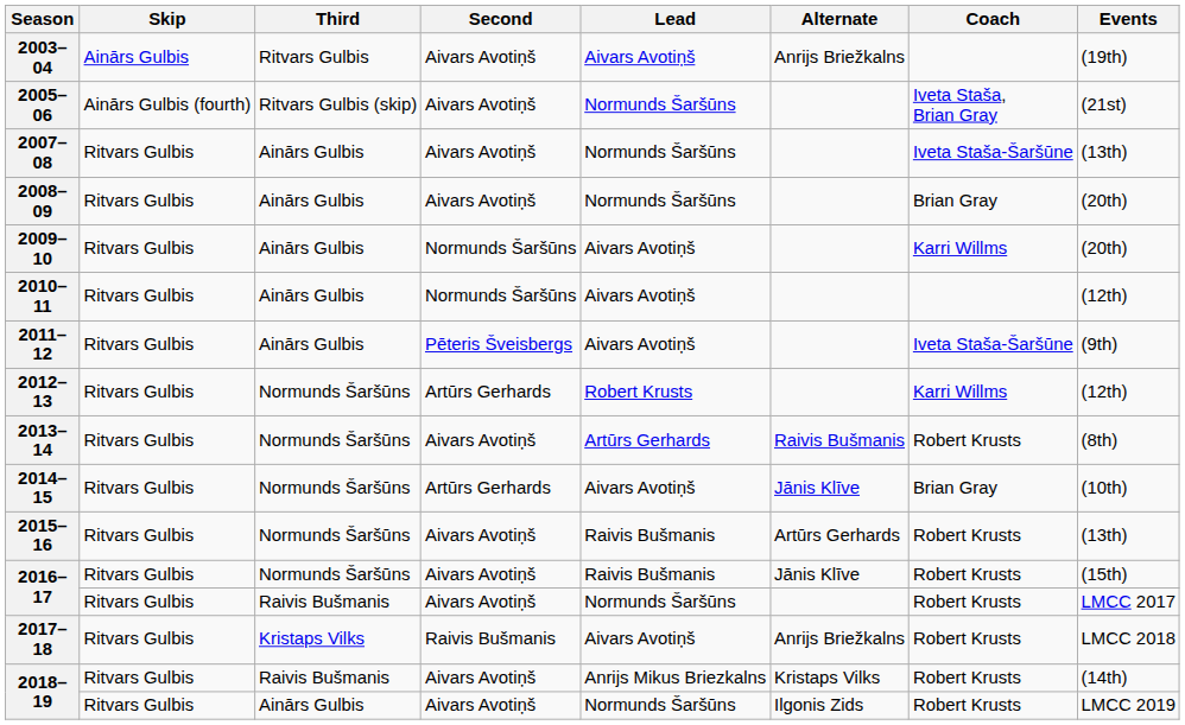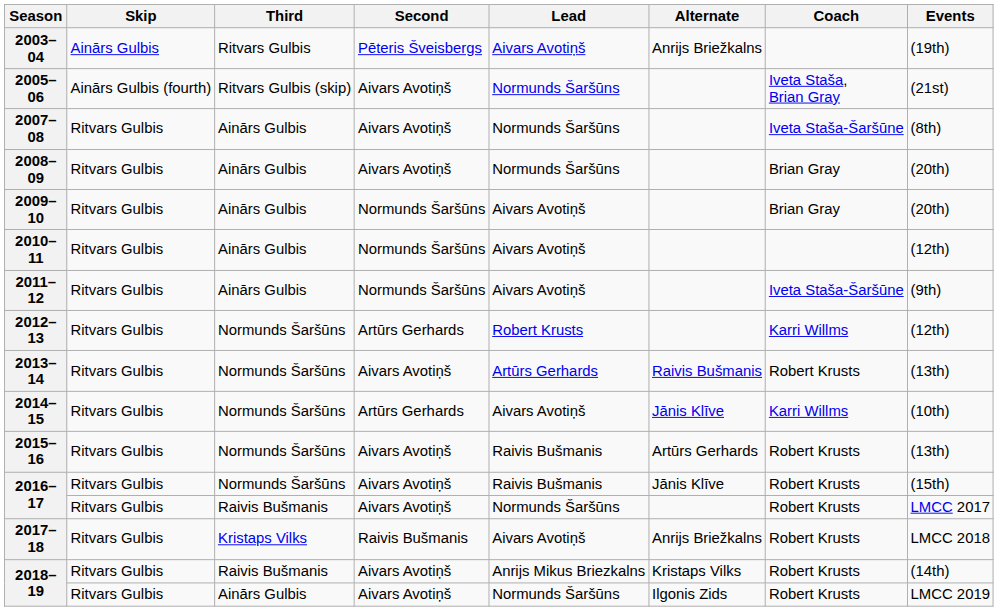2003–04 | Second: Aivars Avotiņš -> Pēteris Šveisbergs
2007–08 | Events: (13th) -> (8th)
2009–10 | Coach: Karri Willms -> Brian Gray
2011–12 | Second: Pēteris Šveisbergs -> Normunds Šaršūns
2013–14 | Events: (8th) -> (13th)
2014–15 | Coach: Brian Gray -> Karri Willms
